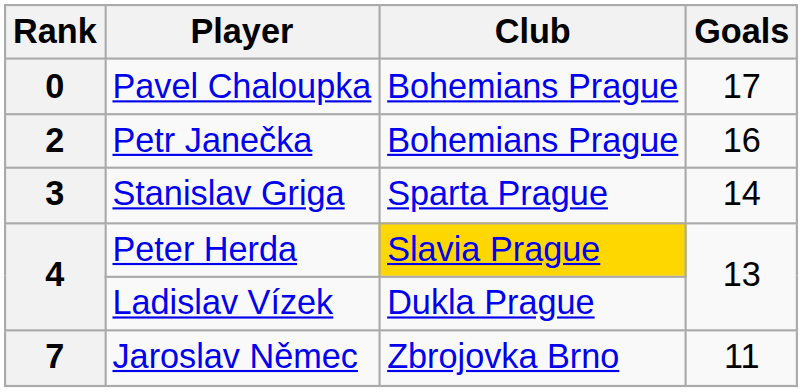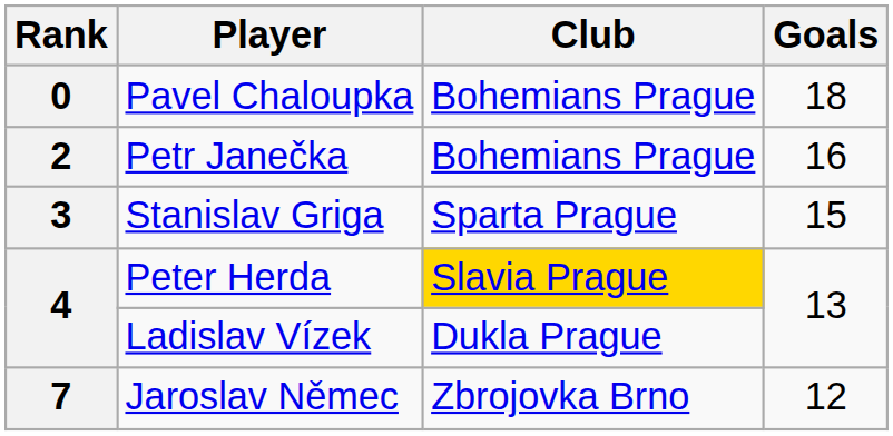Pavel Chaloupka | Goals: 17 -> 18
Stanislav Griga | Goals: 14 -> 15
Jaroslav Němec | Goals: 11 -> 12
